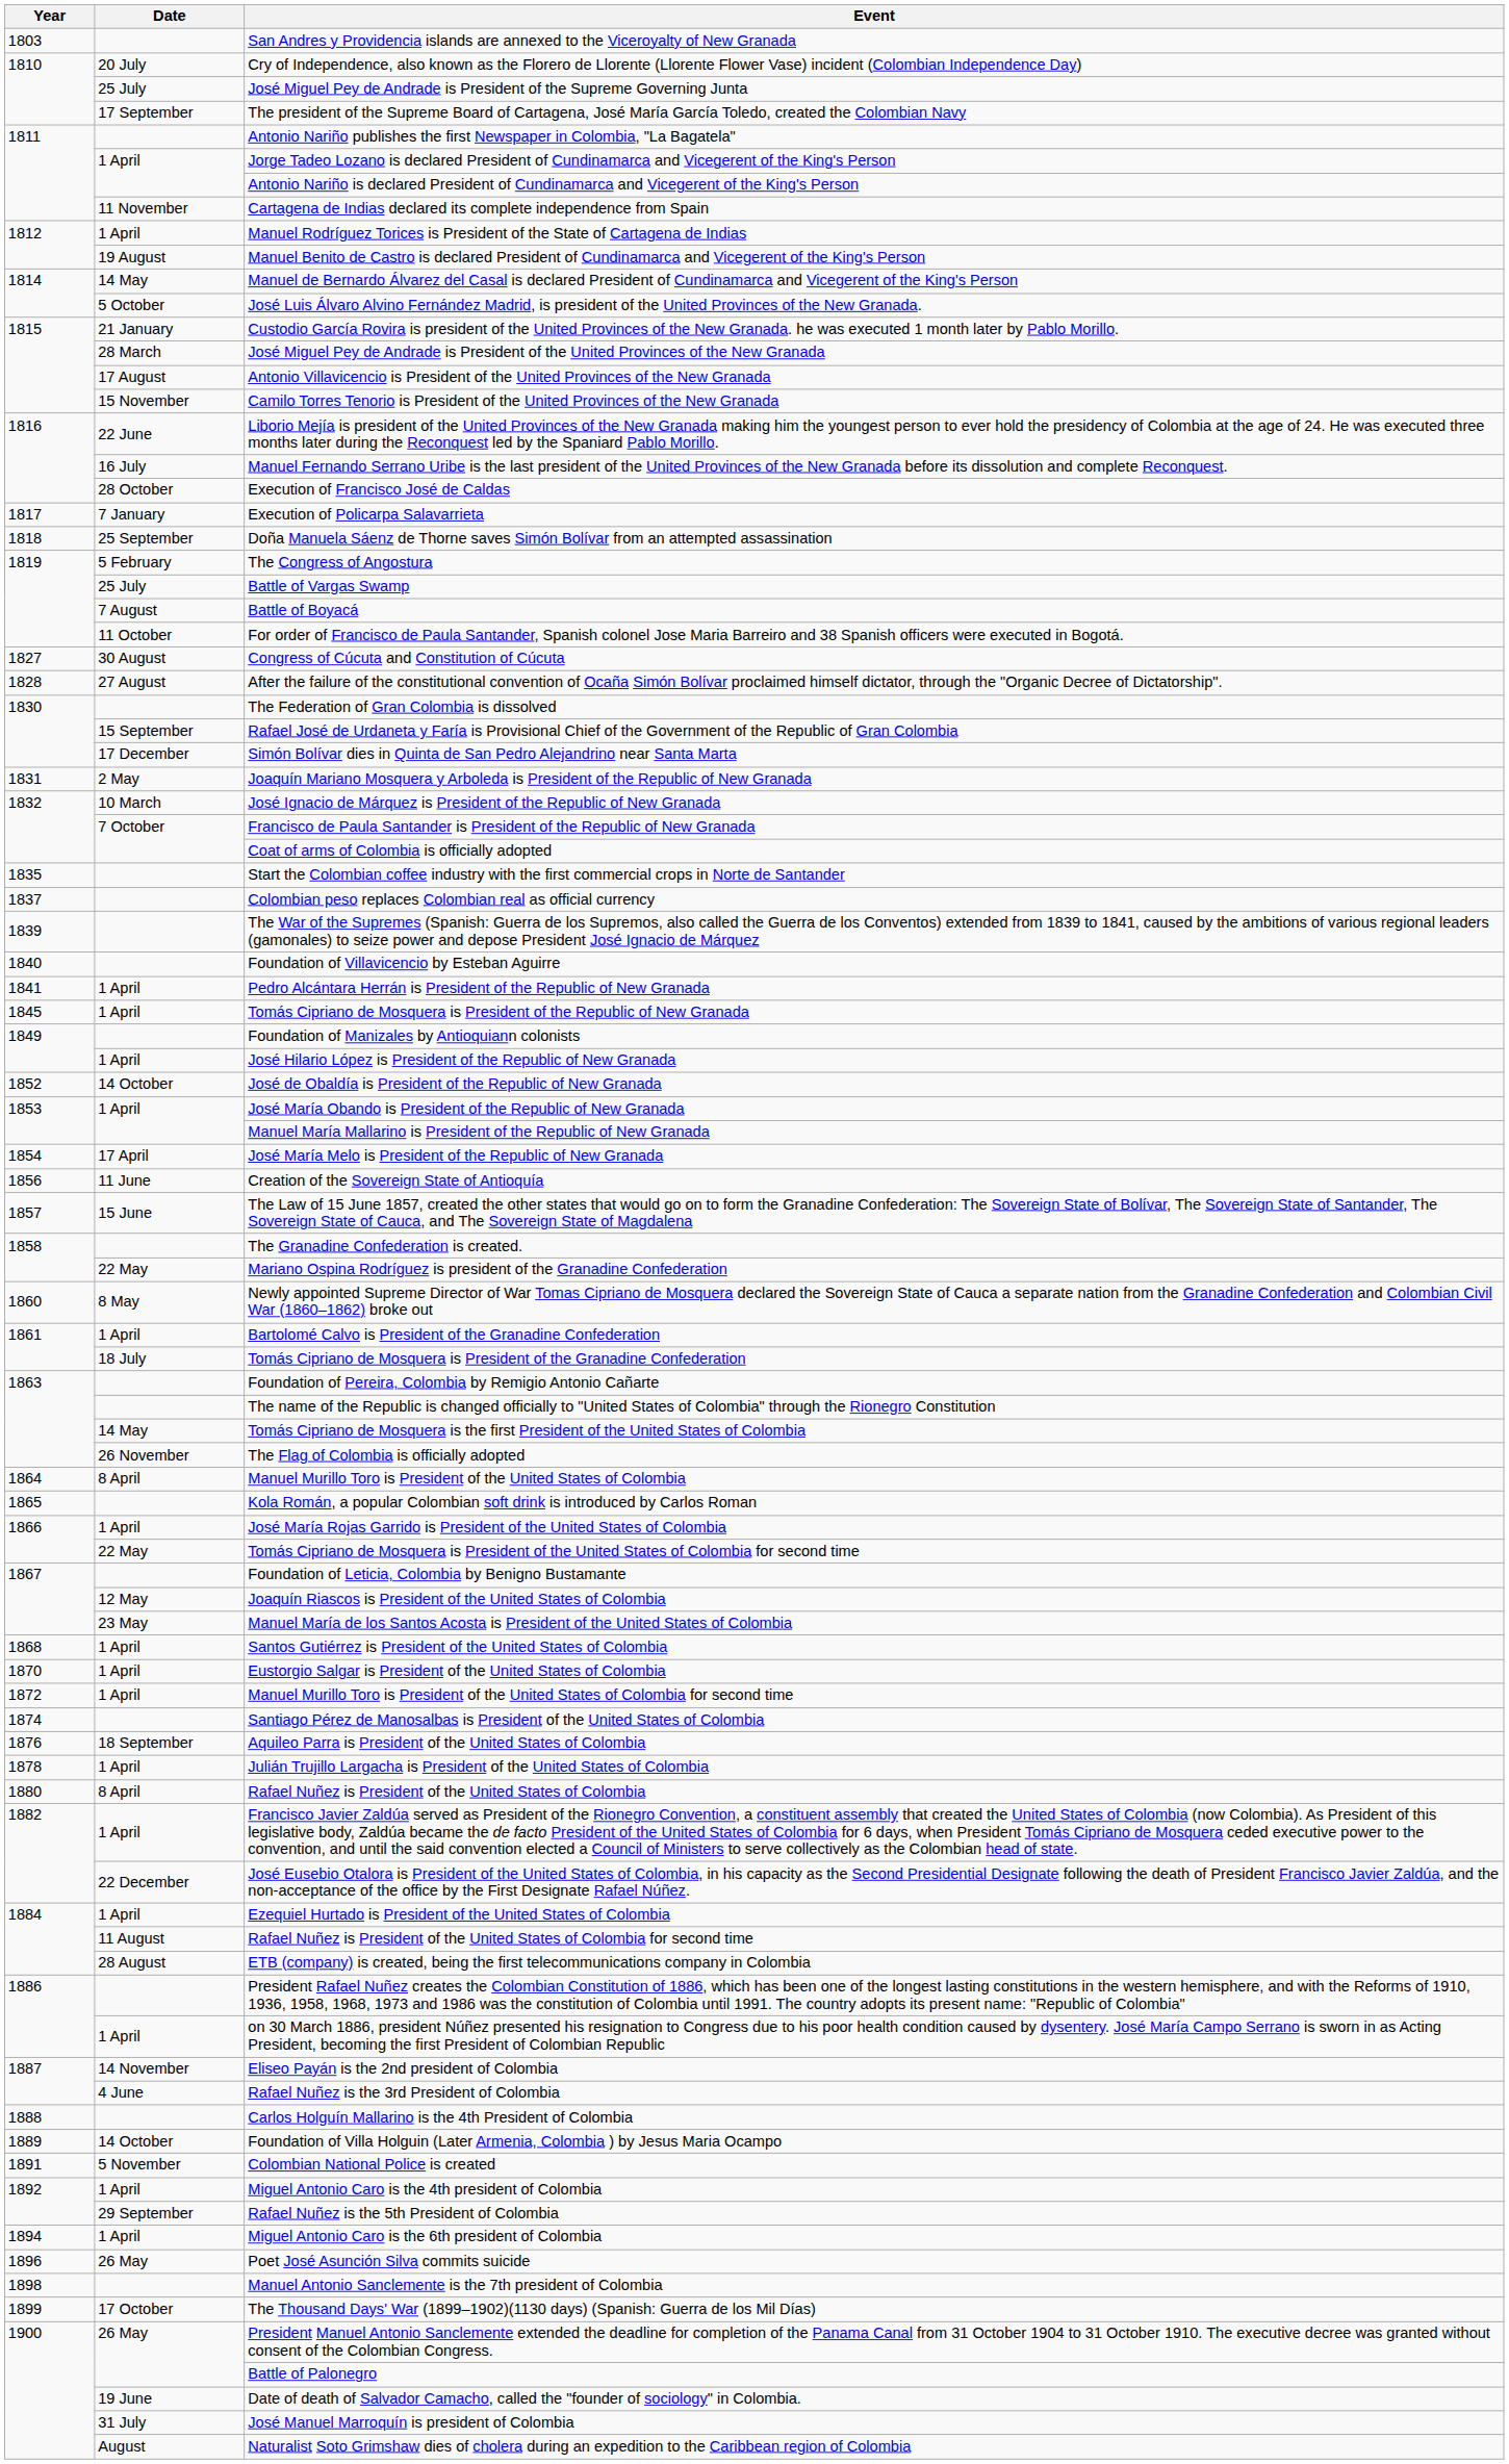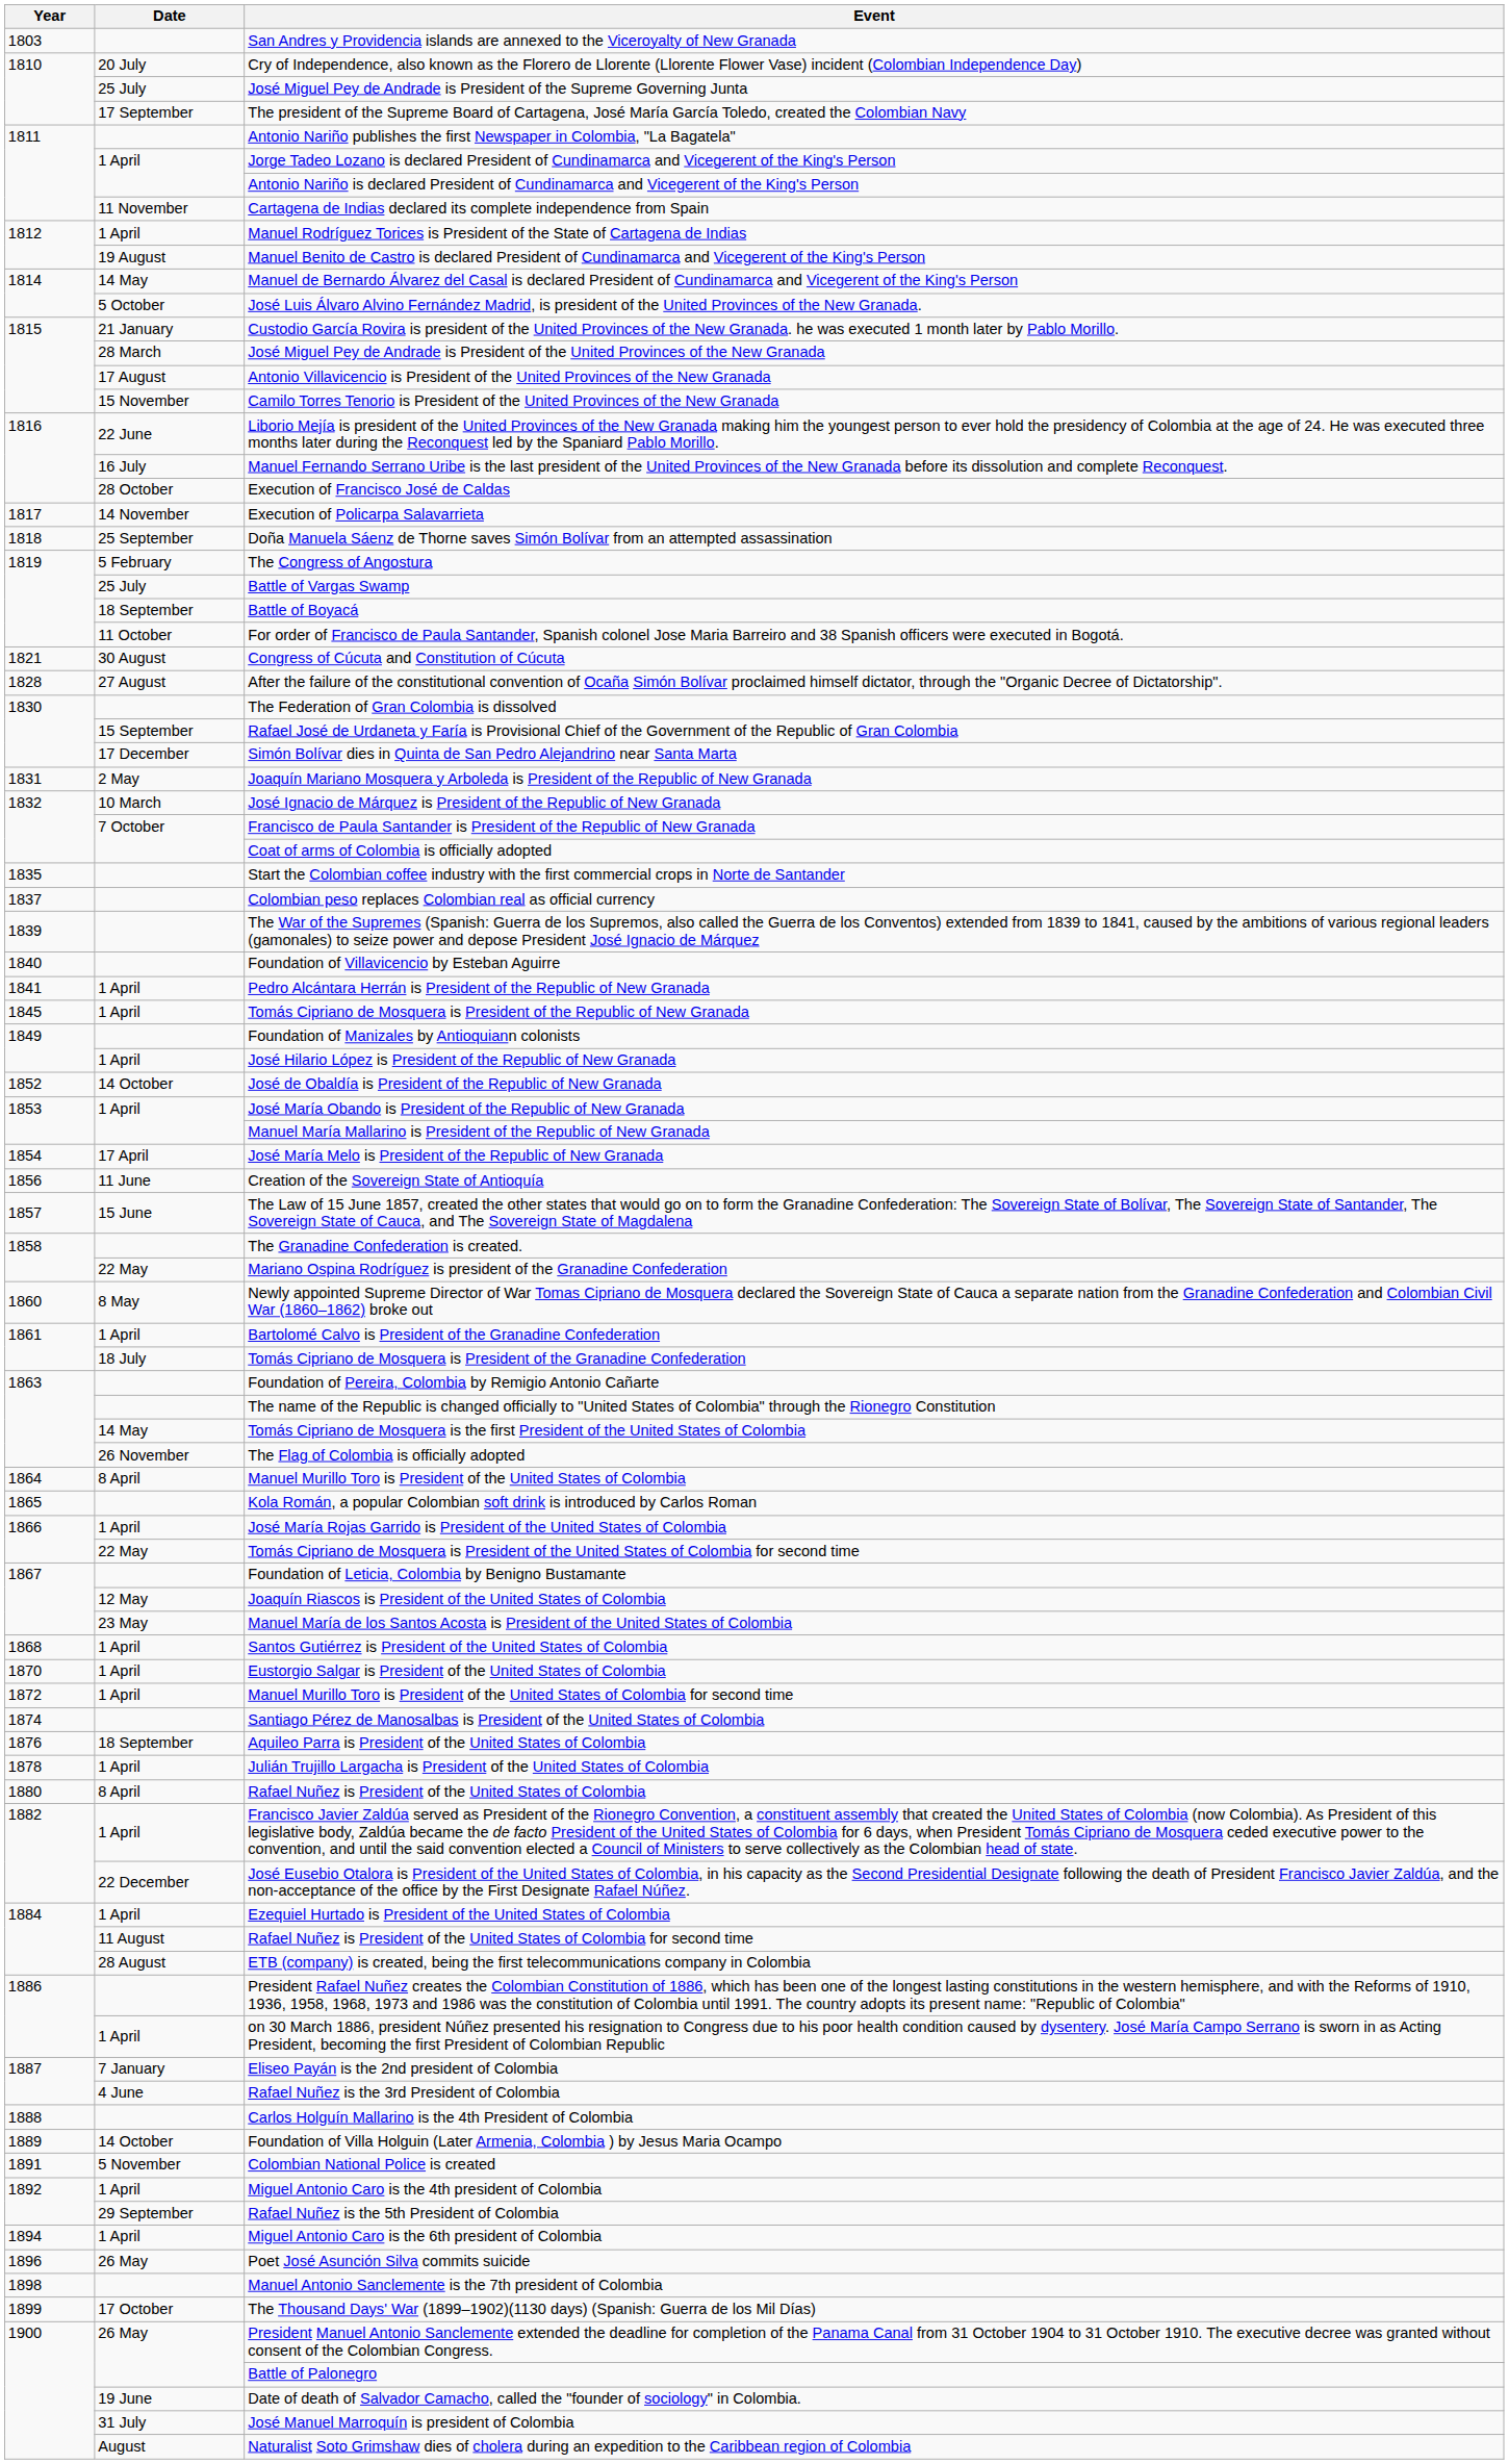Execution of Policarpa Salavarrieta | Date: 7 January -> 14 November
Battle of Boyacá | Date: 7 August -> 18 September
Congress of Cúcuta and Constitution of Cúcuta | Year: 1827 -> 1821
Eliseo Payán is the 2nd president of Colombia | Date: 14 November -> 7 January
